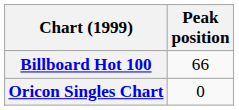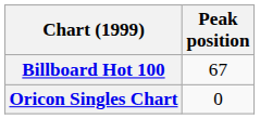Billboard Hot 100 | Peak position: 66 -> 67
